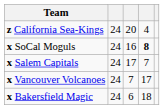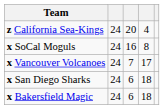x SoCal Moguls | column 4: bold -> normal
- row: x Salem Capitals | 24 | 17 | 7
+ row: x San Diego Sharks | 24 | 6 | 18
